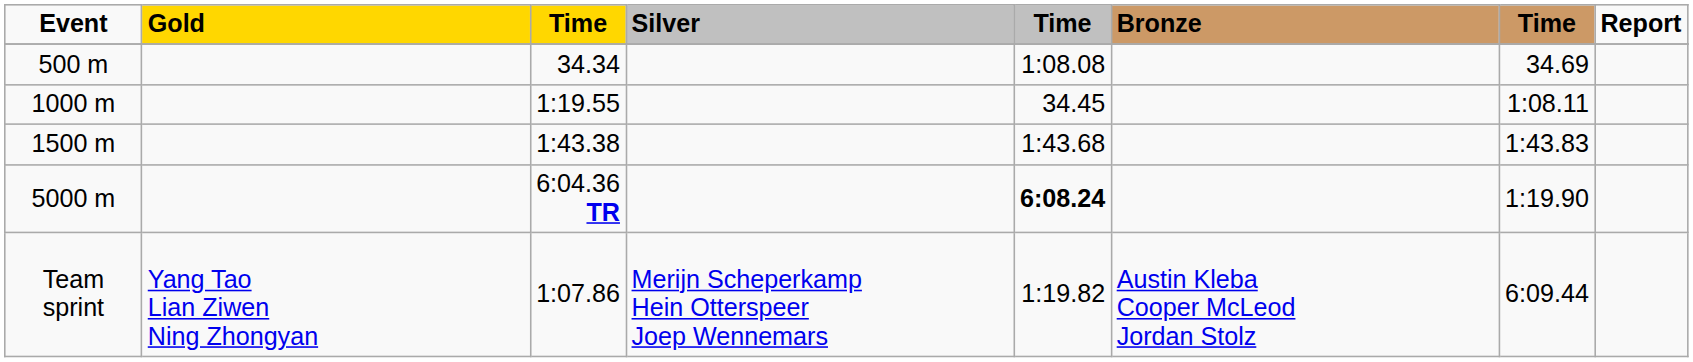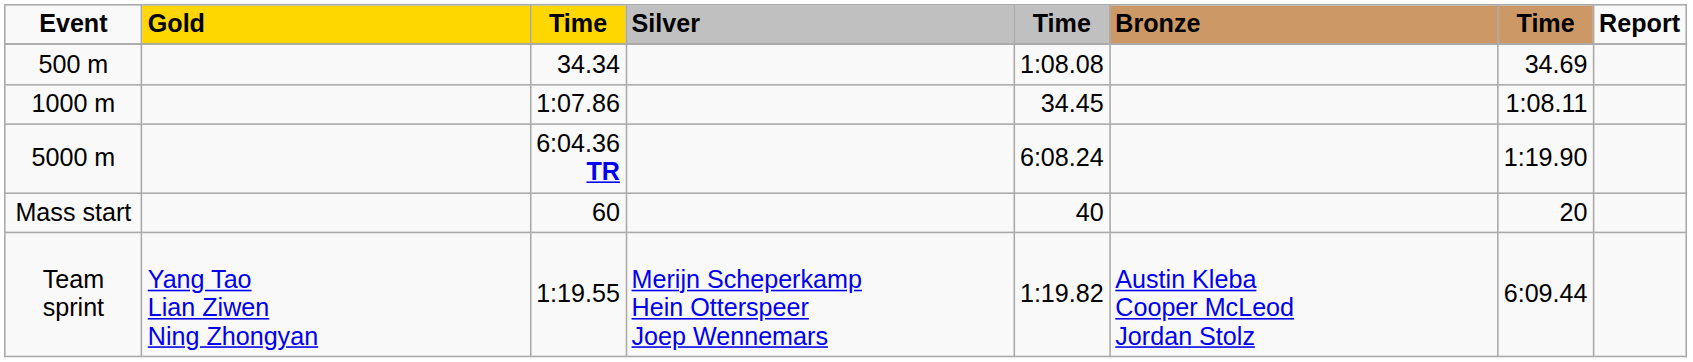1000 m | column 3: 1:19.55 -> 1:07.86
- row: 1500 m | 1:43.38 | 1:43.68 | 1:43.83
5000 m | column 5: bold -> normal
+ row: Mass start | 60 | 40 | 20
Team sprint | column 3: 1:07.86 -> 1:19.55
